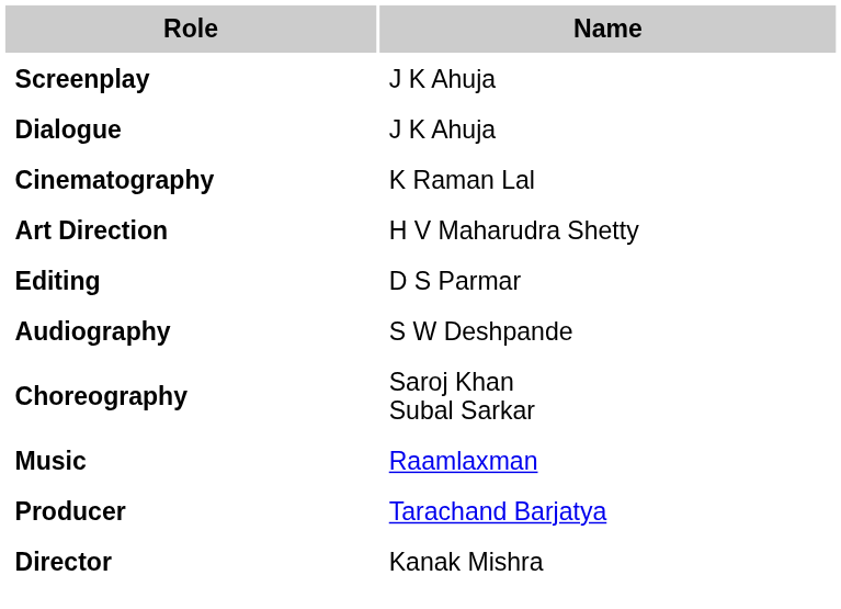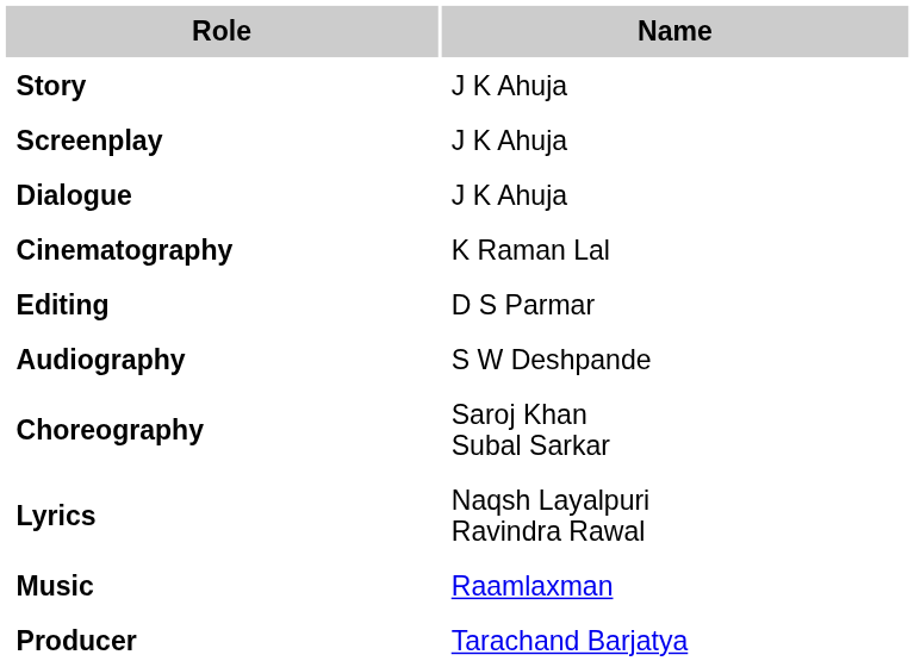+ row: Story | J K Ahuja
- row: Art Direction | H V Maharudra Shetty
+ row: Lyrics | Naqsh Layalpuri Ravindra Rawal
- row: Director | Kanak Mishra
